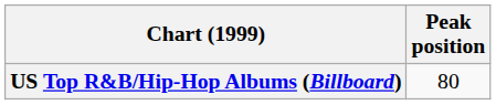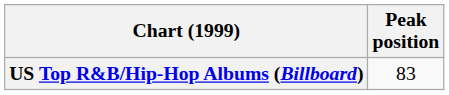US Top R&B/Hip-Hop Albums (Billboard) | Peak position: 80 -> 83
